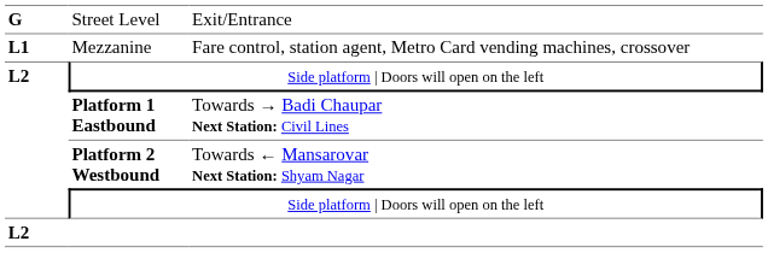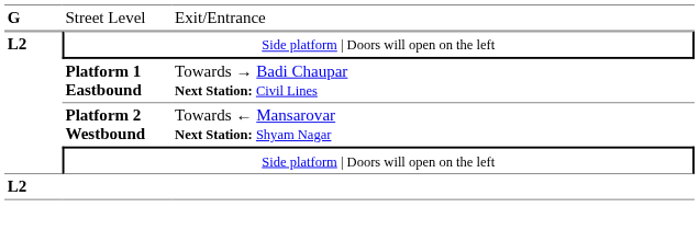- row: L1 | Mezzanine | Fare control, station agent, Metro Card vending machines, crossover
